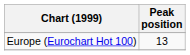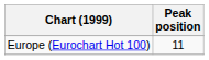Europe (Eurochart Hot 100) | Peak position: 13 -> 11
